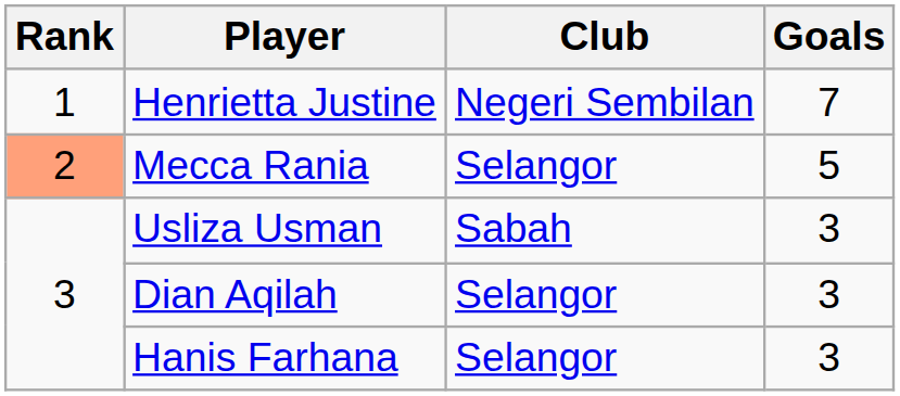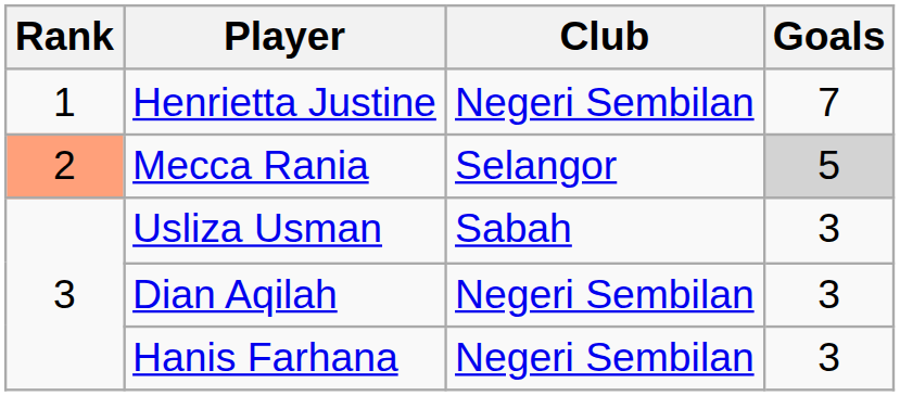Mecca Rania | Goals: no background -> lightgrey background
Dian Aqilah | Club: Selangor -> Negeri Sembilan
Hanis Farhana | Club: Selangor -> Negeri Sembilan
